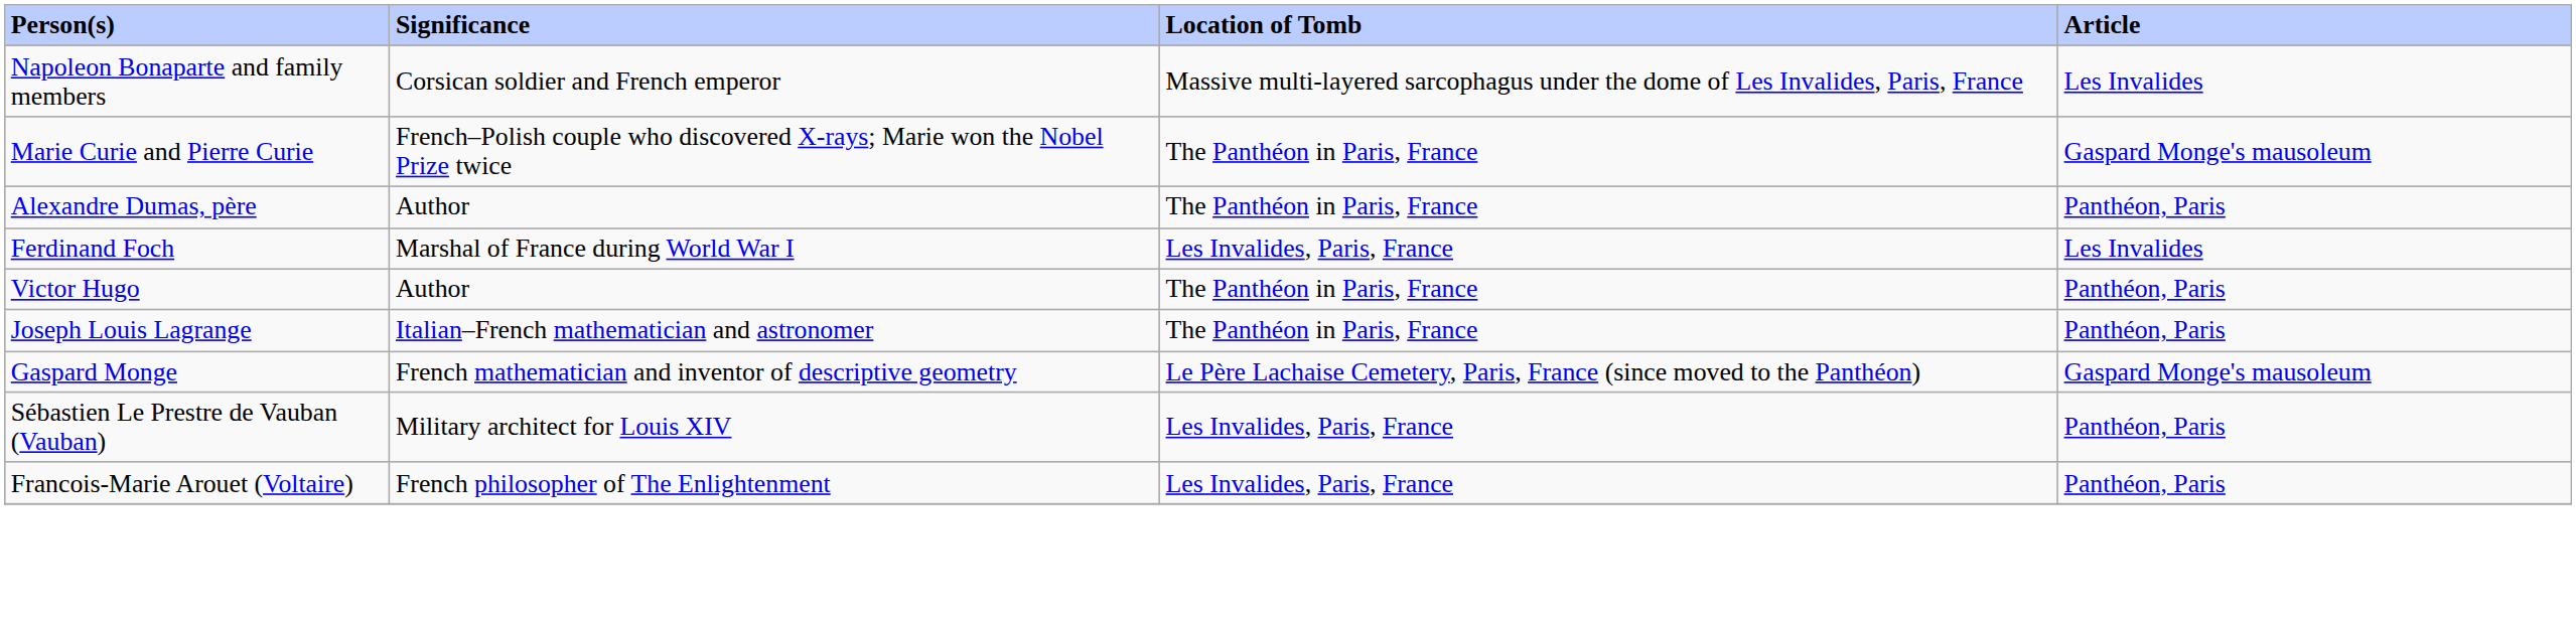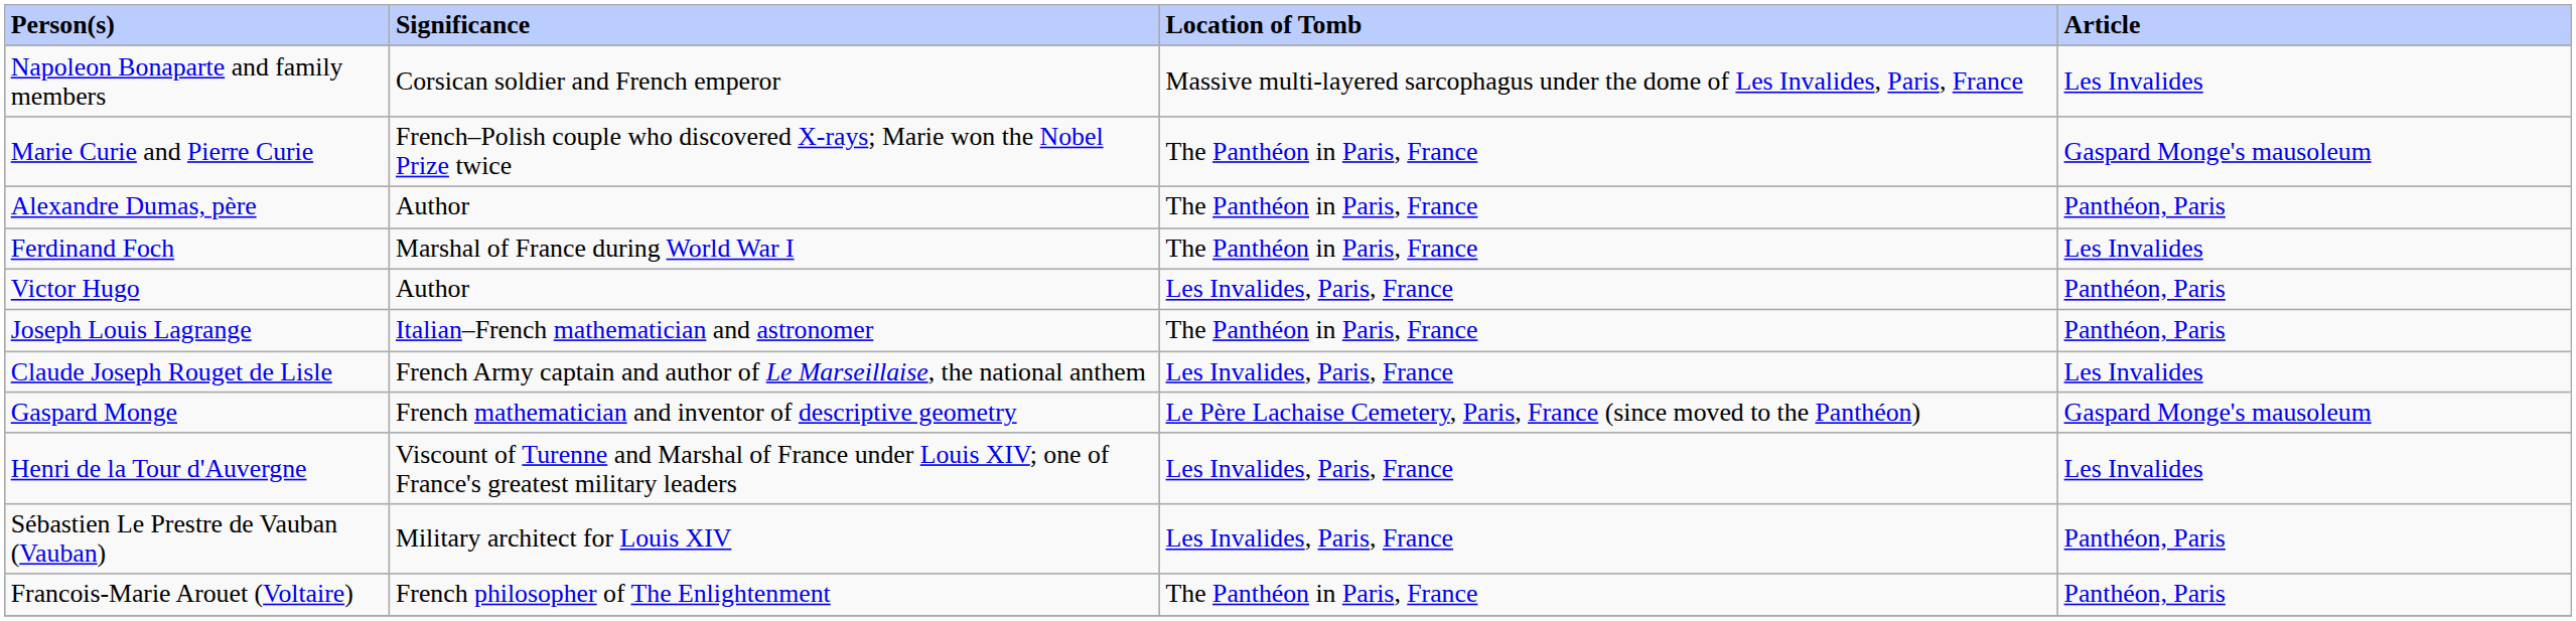Ferdinand Foch | Location of Tomb: Les Invalides, Paris, France -> The Panthéon in Paris, France
Victor Hugo | Location of Tomb: The Panthéon in Paris, France -> Les Invalides, Paris, France
+ row: Claude Joseph Rouget de Lisle | French Army captain and author of Le Marseillaise, the national anthem | Les Invalides, Paris, France | Les Invalides
+ row: Henri de la Tour d'Auvergne | Viscount of Turenne and Marshal of France under Louis XIV; one of France's greatest military leaders | Les Invalides, Paris, France | Les Invalides
Francois-Marie Arouet (Voltaire) | Location of Tomb: Les Invalides, Paris, France -> The Panthéon in Paris, France
